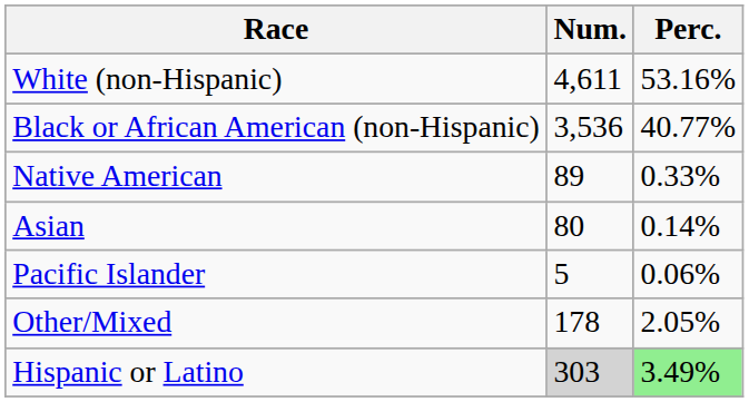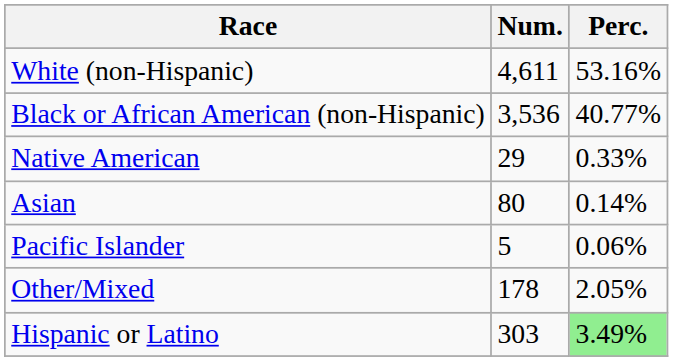Native American | Num.: 89 -> 29
Hispanic or Latino | Num.: lightgrey background -> no background
